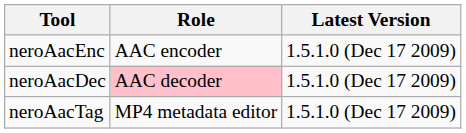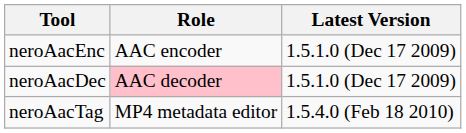neroAacTag | Latest Version: 1.5.1.0 (Dec 17 2009) -> 1.5.4.0 (Feb 18 2010)
